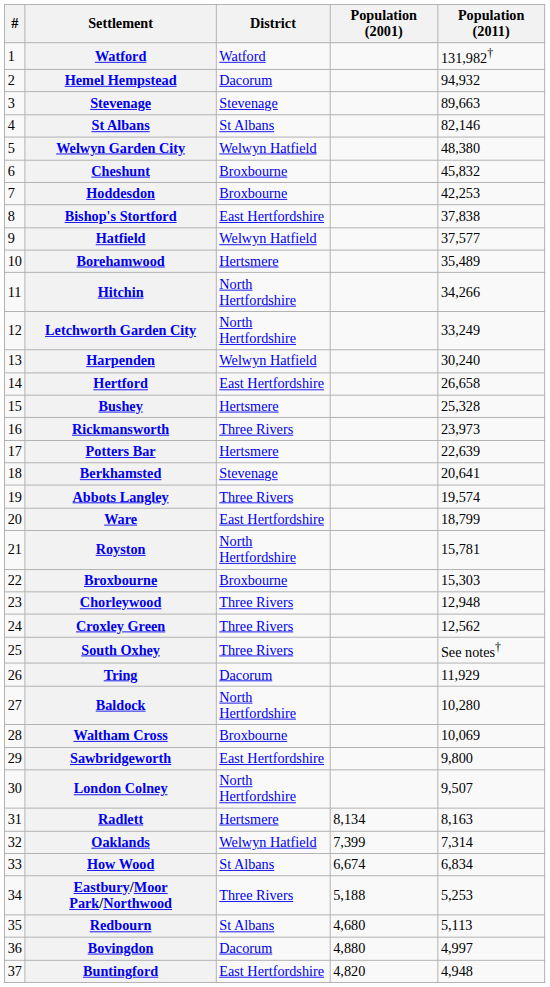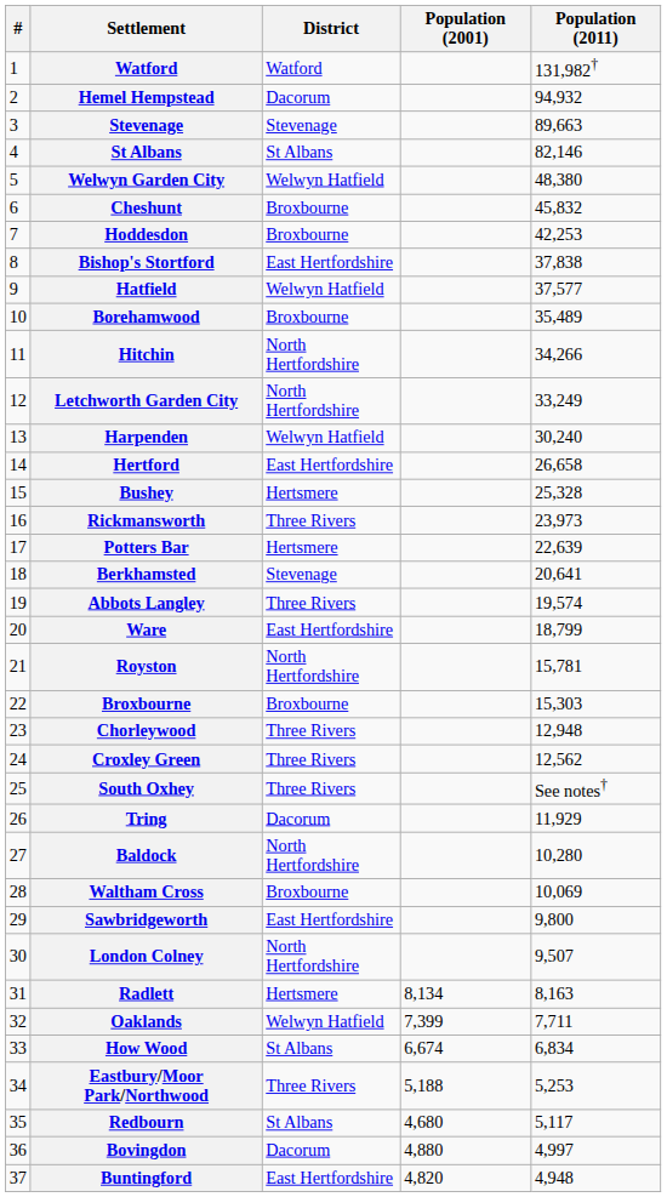Borehamwood | District: Hertsmere -> Broxbourne
Oaklands | Population (2011): 7,314 -> 7,711
Redbourn | Population (2011): 5,113 -> 5,117
